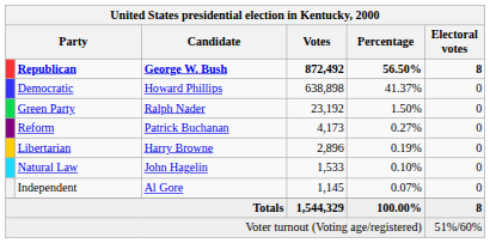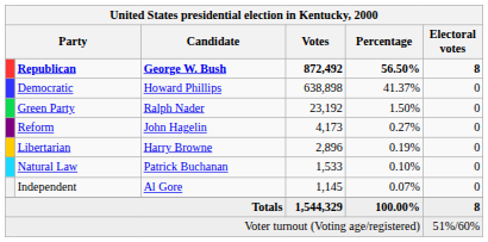Reform | Candidate: Patrick Buchanan -> John Hagelin
Natural Law | Candidate: John Hagelin -> Patrick Buchanan
